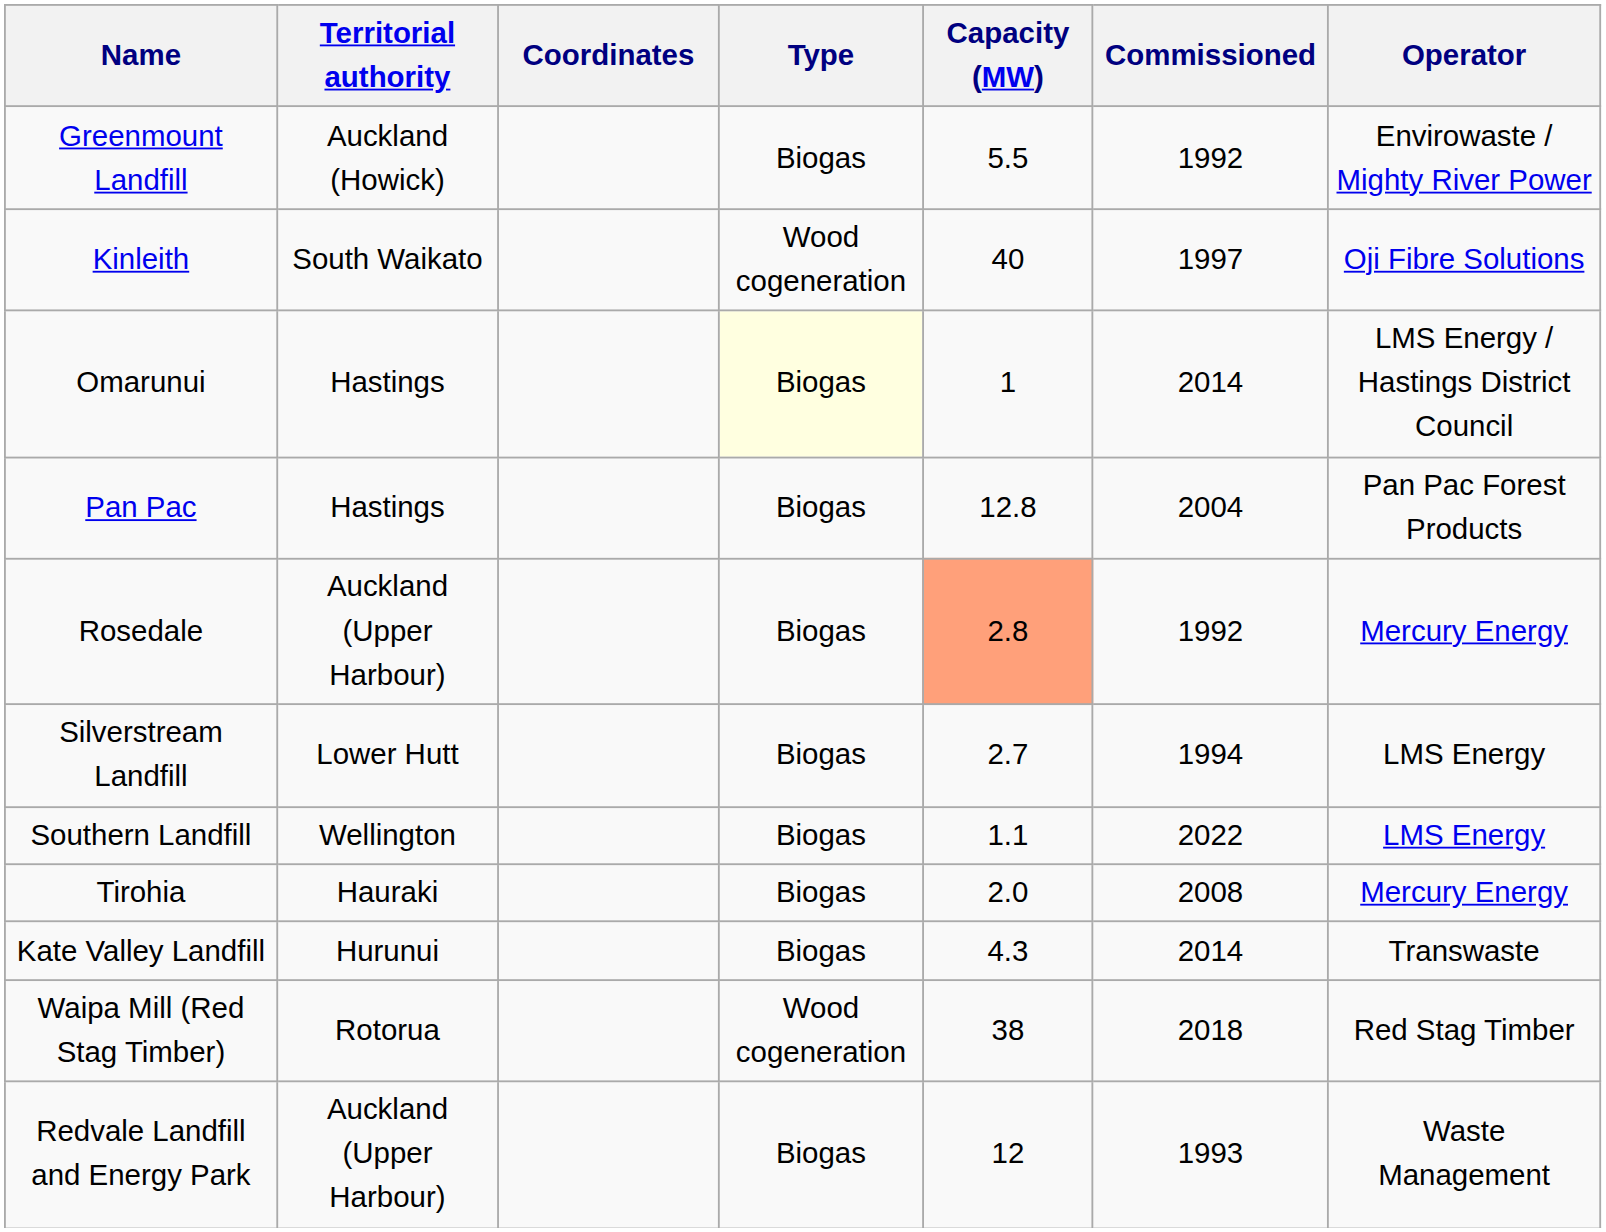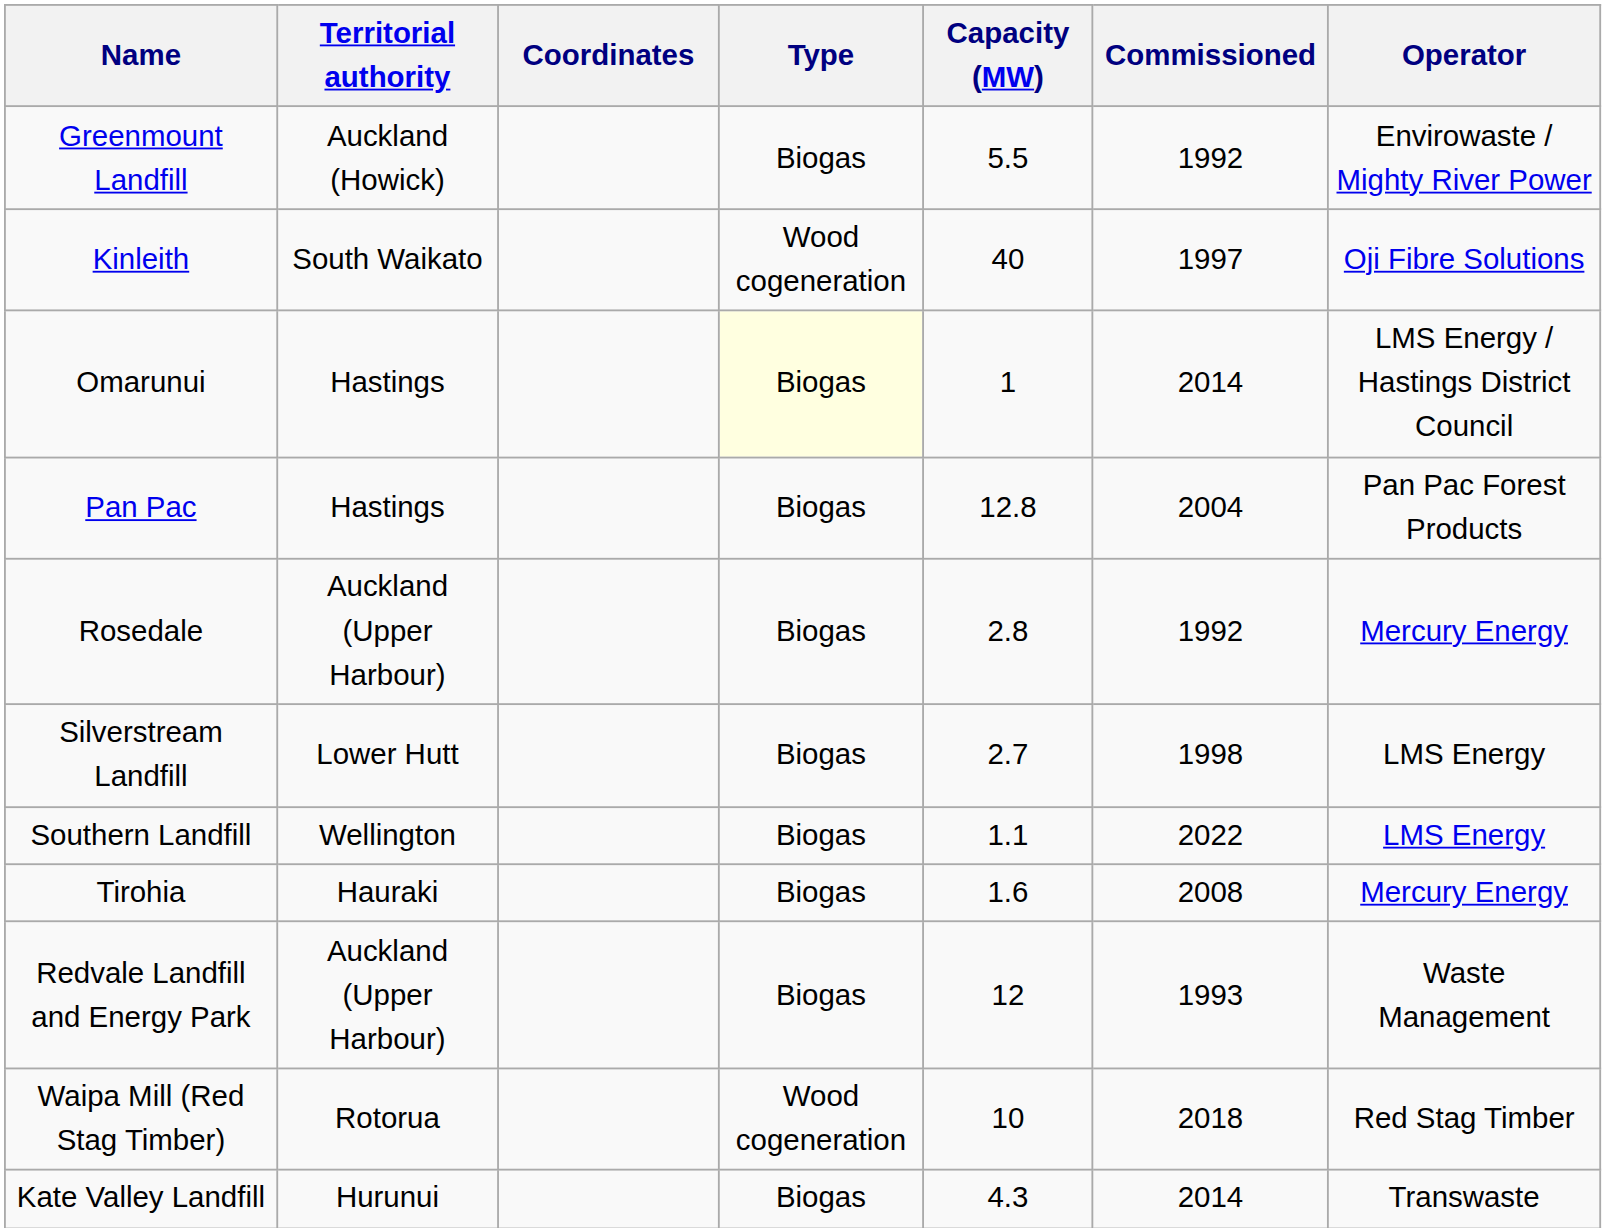Rosedale | Capacity (MW): lightsalmon background -> no background
Silverstream Landfill | Commissioned: 1994 -> 1998
Tirohia | Capacity (MW): 2.0 -> 1.6
rows swapped: Redvale Landfill and Energy Park <-> Kate Valley Landfill
Waipa Mill (Red Stag Timber) | Capacity (MW): 38 -> 10
